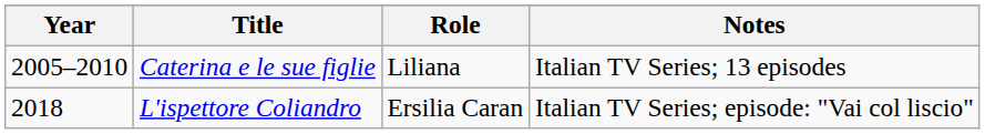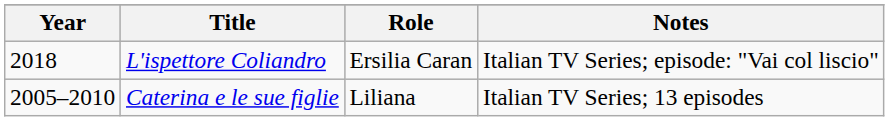rows swapped: Caterina e le sue figlie <-> L'ispettore Coliandro
